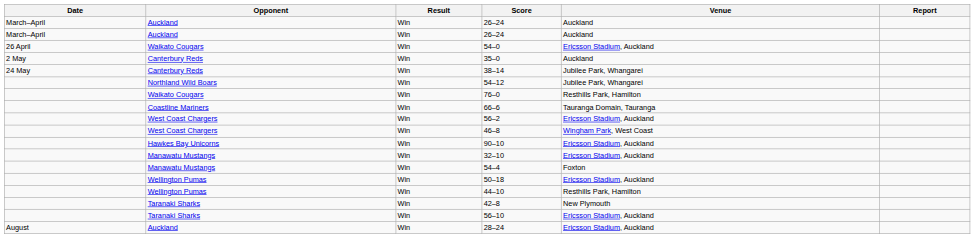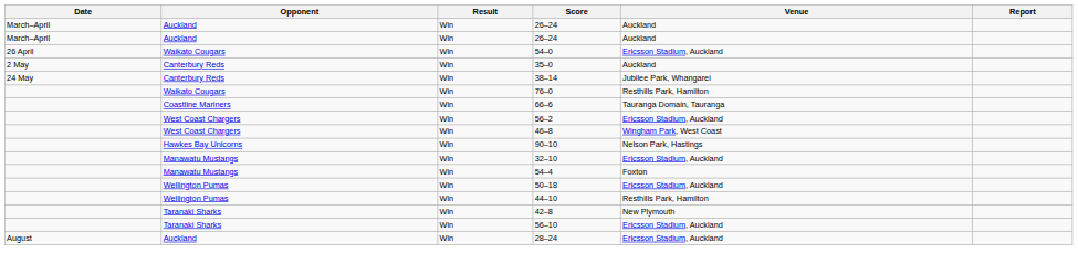- row: Northland Wild Boars | Win | 54–12 | Jubilee Park, Whangarei
90–10 | Venue: Ericsson Stadium, Auckland -> Nelson Park, Hastings
